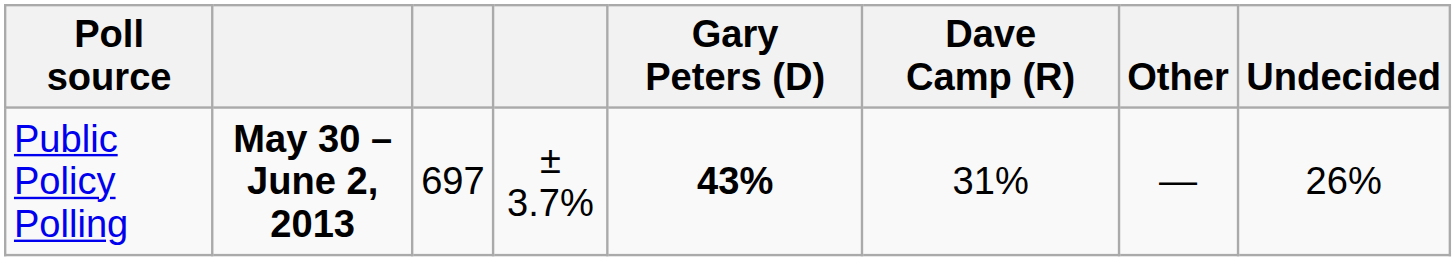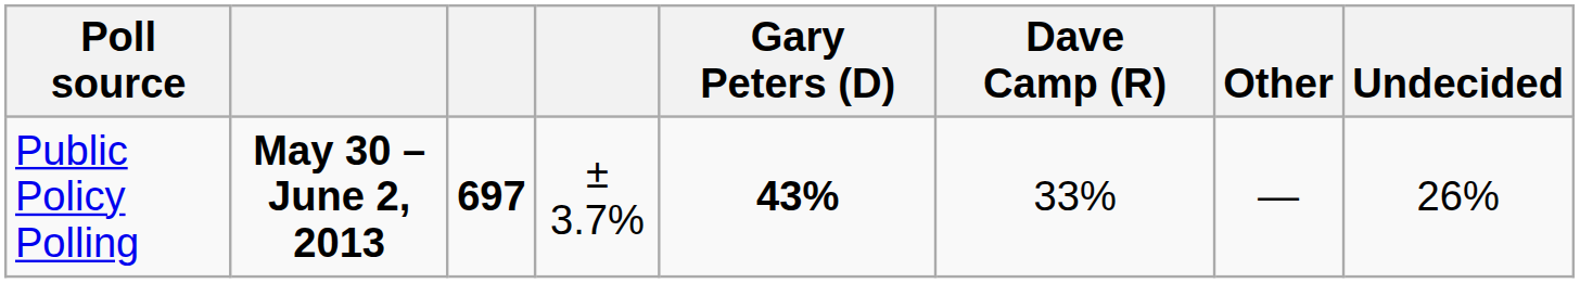Public Policy Polling | column 3: normal -> bold
Public Policy Polling | Dave Camp (R): 31% -> 33%
